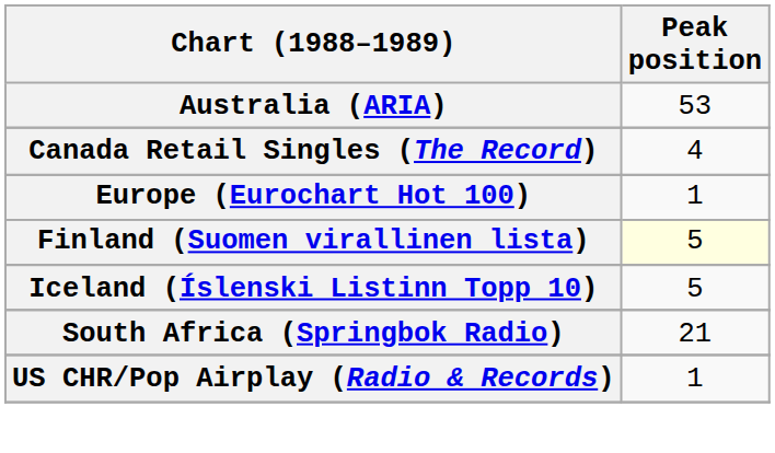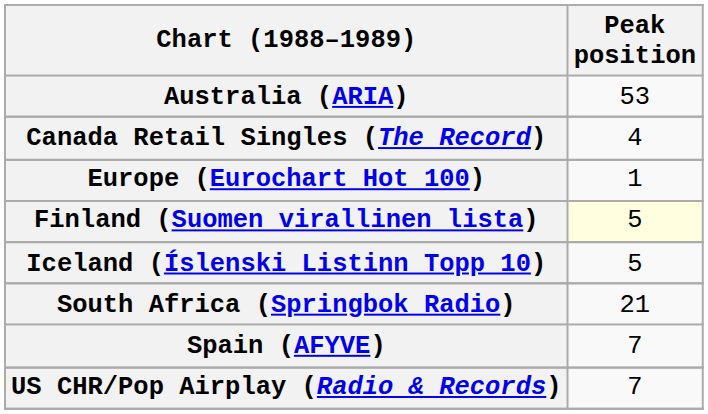+ row: Spain (AFYVE) | 7
US CHR/Pop Airplay (Radio & Records) | Peak position: 1 -> 7
